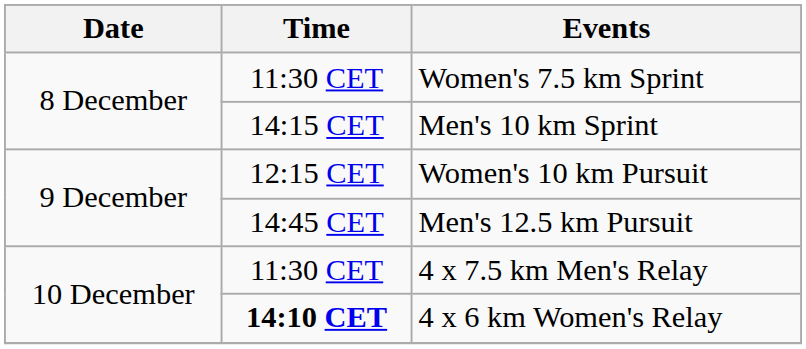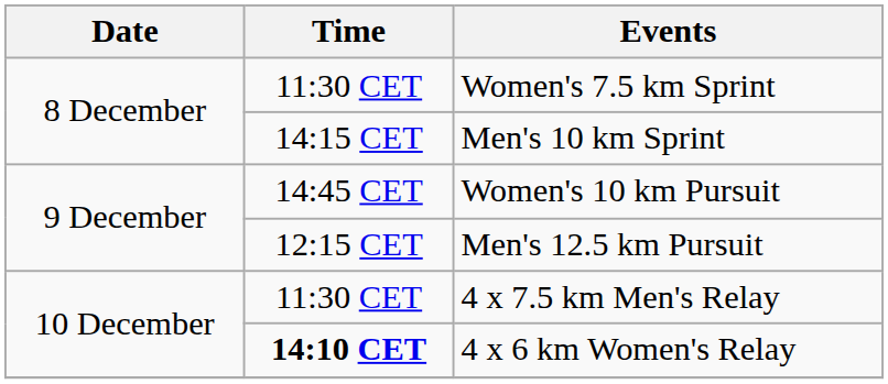Women's 10 km Pursuit | Time: 12:15 CET -> 14:45 CET
Men's 12.5 km Pursuit | Time: 14:45 CET -> 12:15 CET
